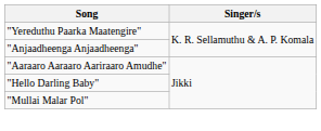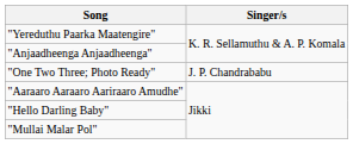+ row: "One Two Three; Photo Ready" | J. P. Chandrababu
